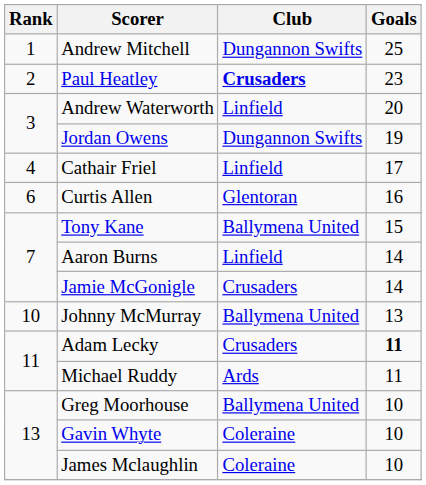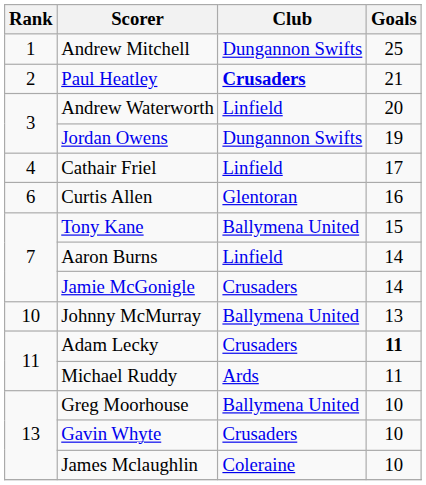Paul Heatley | Goals: 23 -> 21
Gavin Whyte | Club: Coleraine -> Crusaders
